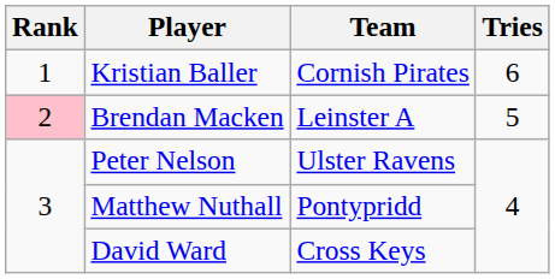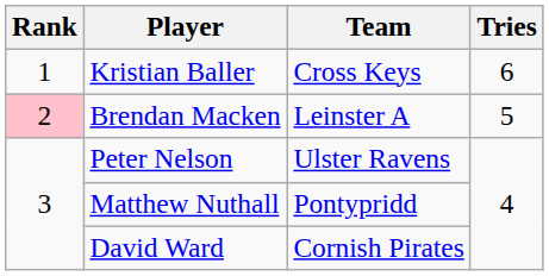Kristian Baller | Team: Cornish Pirates -> Cross Keys
David Ward | Team: Cross Keys -> Cornish Pirates
